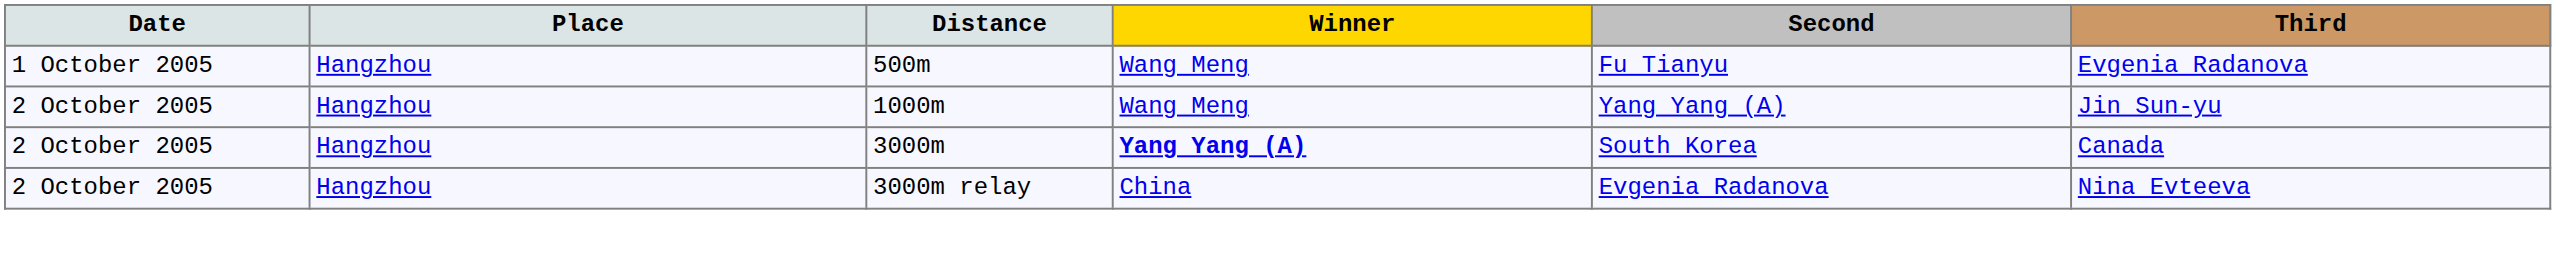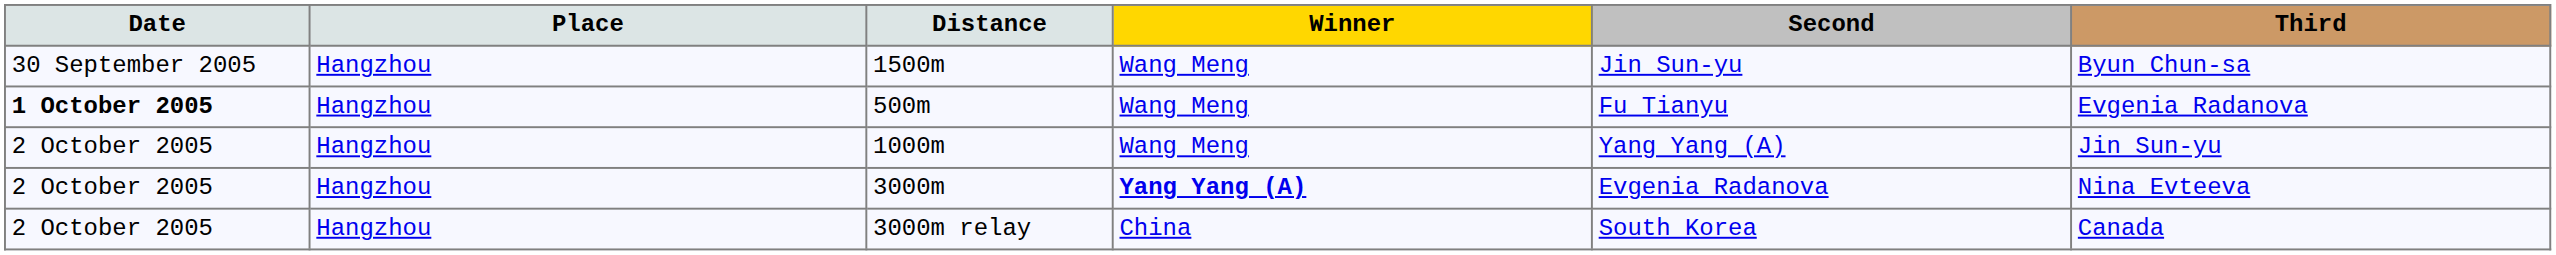+ row: 30 September 2005 | Hangzhou | 1500m | Wang Meng | Jin Sun-yu | Byun Chun-sa
500m | Date: normal -> bold
3000m | Second: South Korea -> Evgenia Radanova
3000m | Third: Canada -> Nina Evteeva
3000m relay | Second: Evgenia Radanova -> South Korea
3000m relay | Third: Nina Evteeva -> Canada
